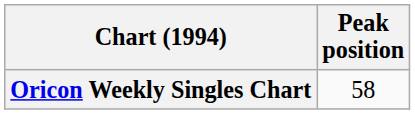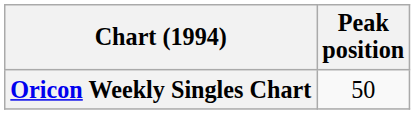Oricon Weekly Singles Chart | Peak position: 58 -> 50
